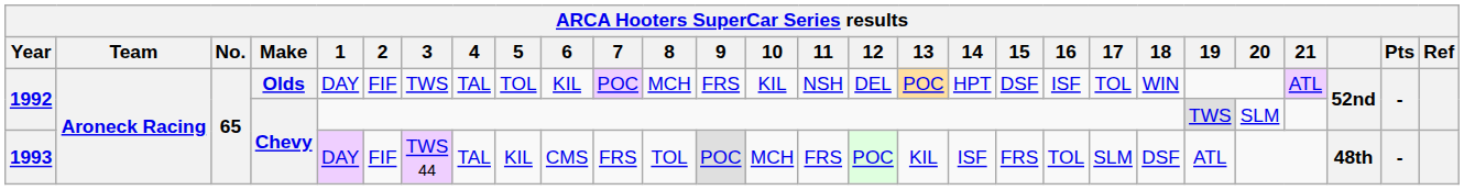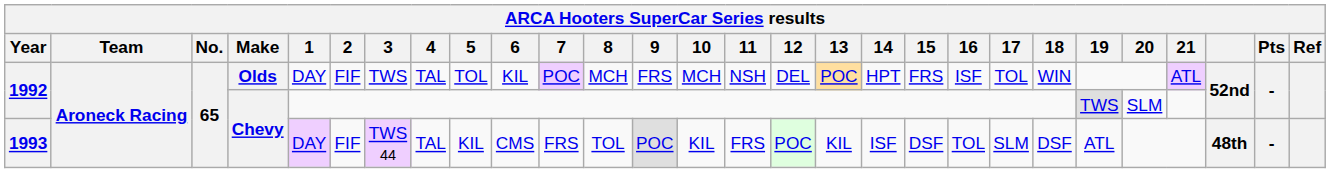1992 / Olds | 10: KIL -> MCH
1992 / Olds | 15: DSF -> FRS
1993 | 10: MCH -> KIL
1993 | 15: FRS -> DSF
